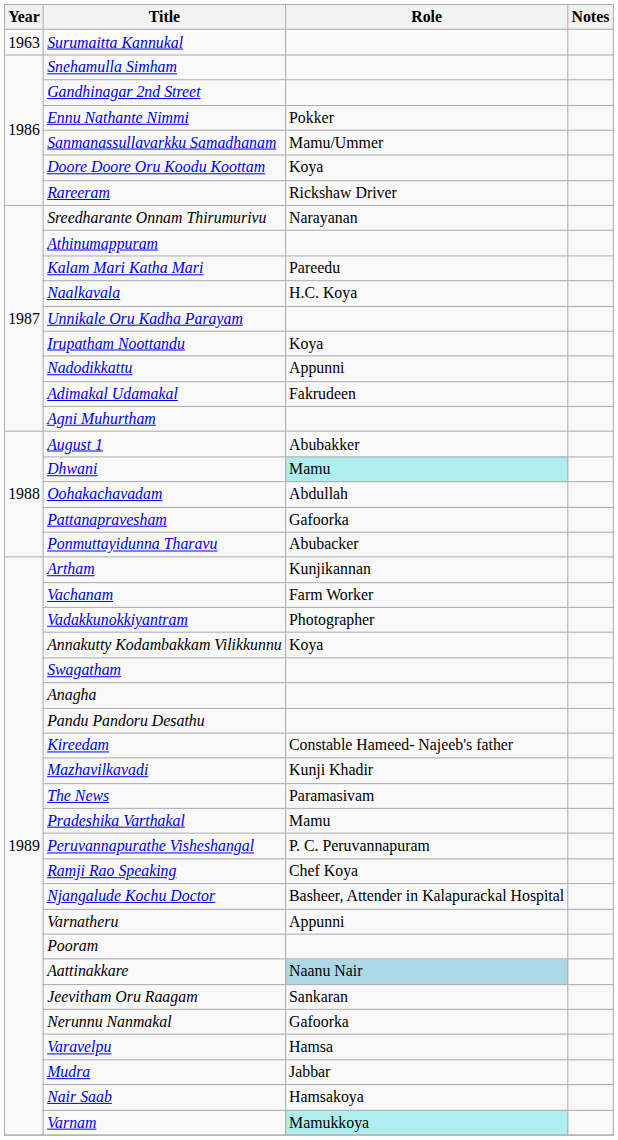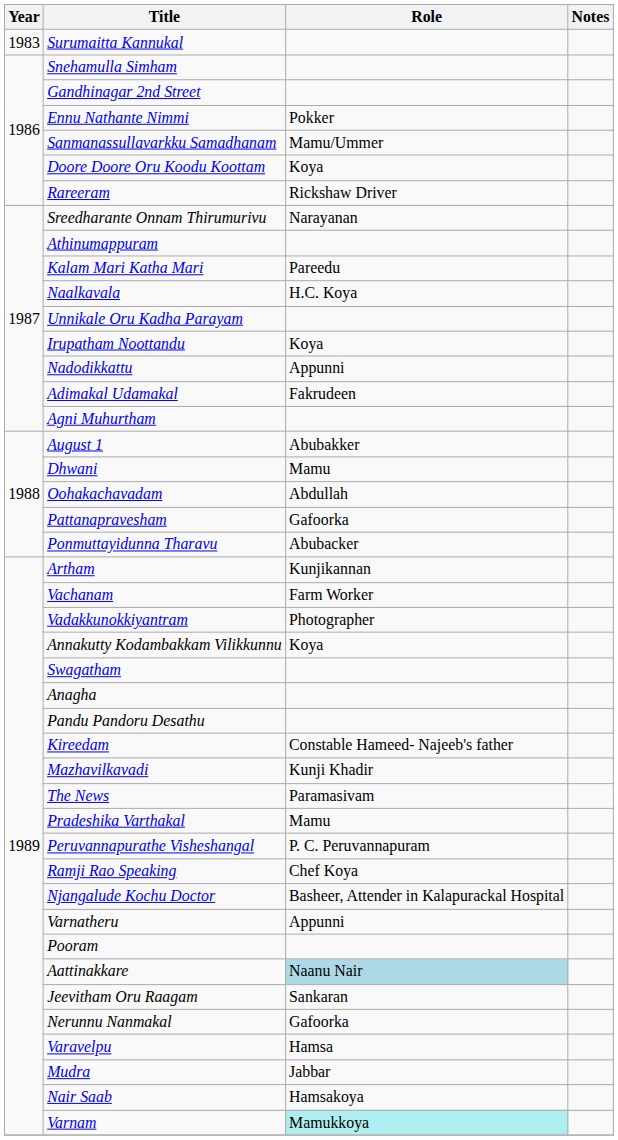Surumaitta Kannukal | Year: 1963 -> 1983
Dhwani | Role: paleturquoise background -> no background
